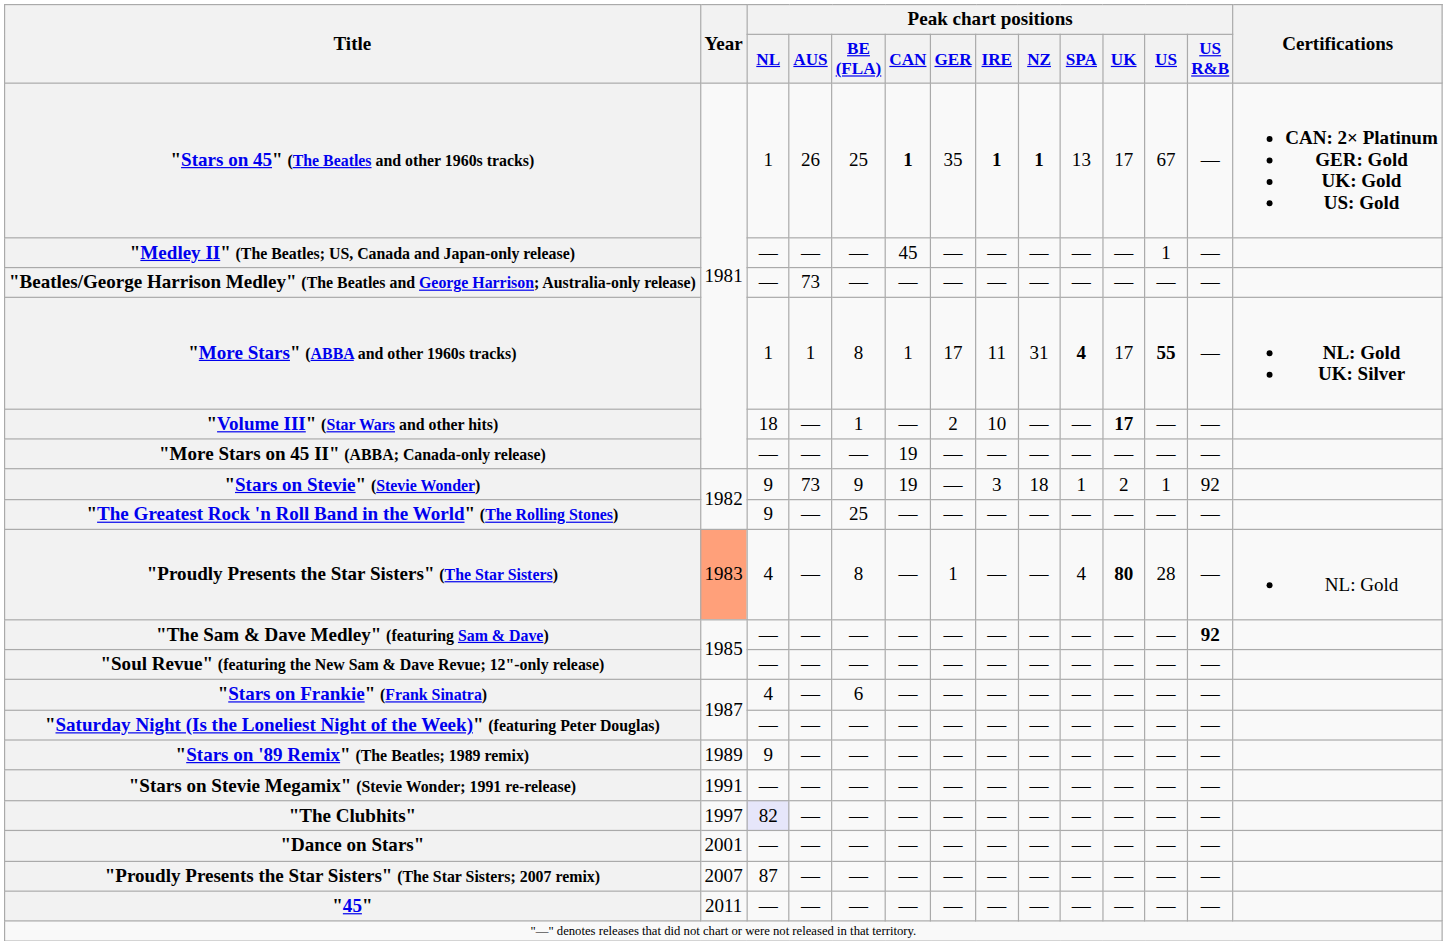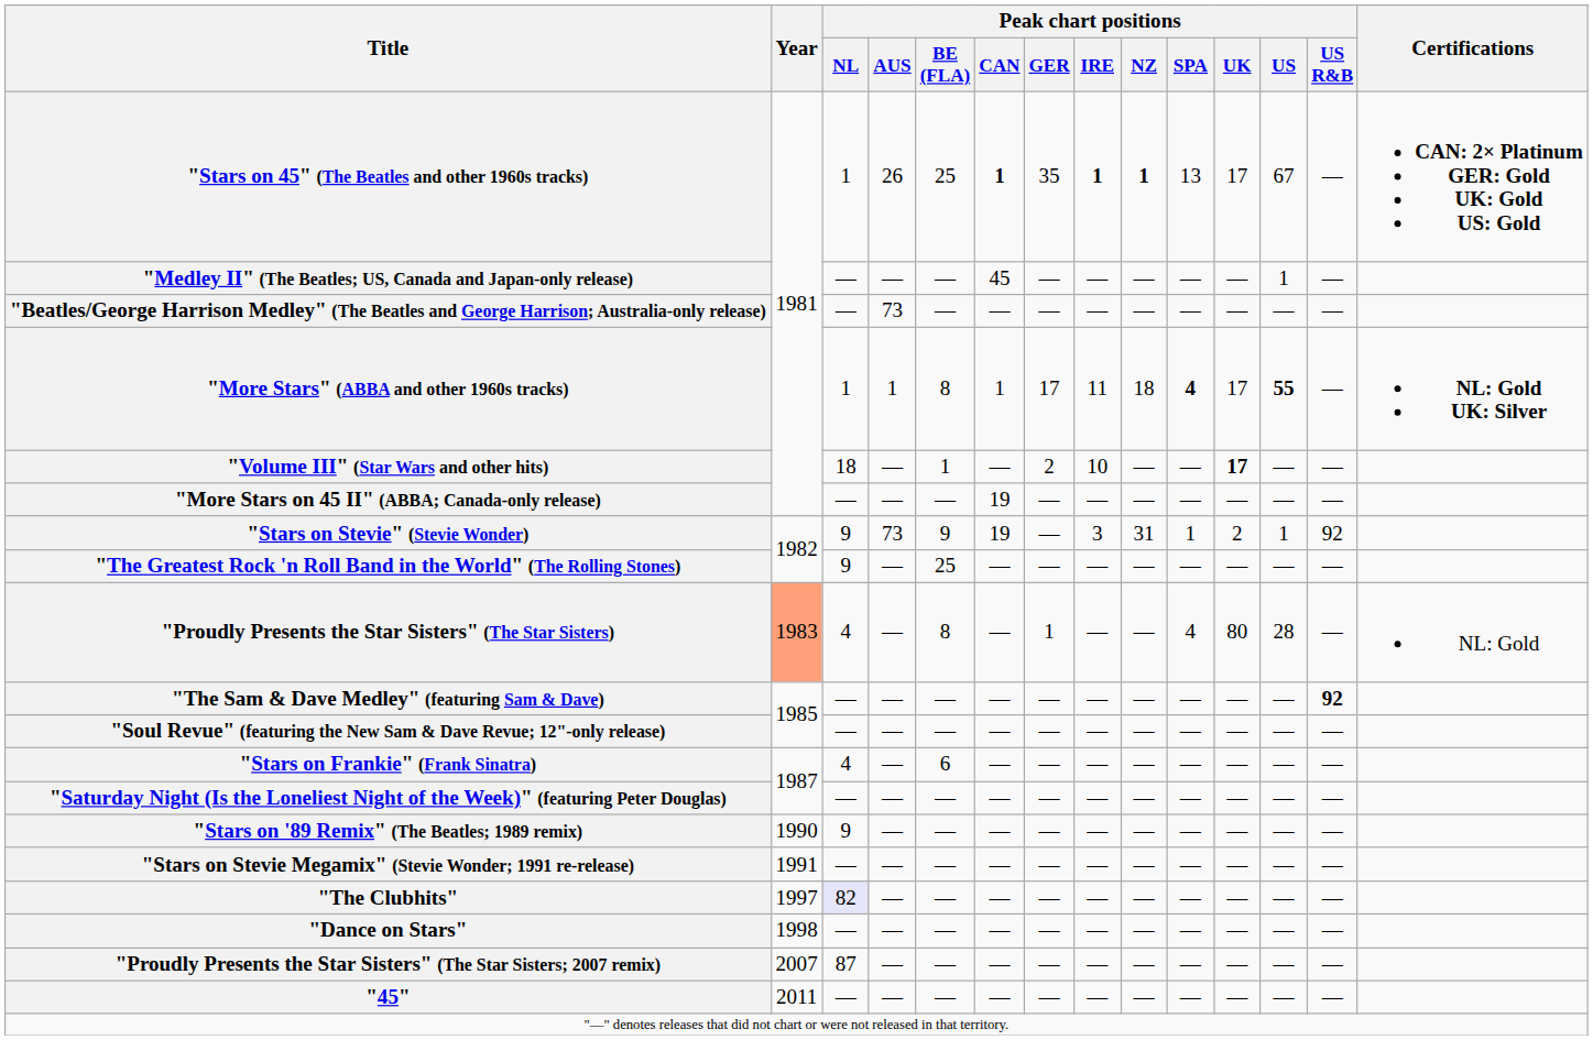"More Stars" (ABBA and other 1960s tracks) | Peak chart positions / NZ: 31 -> 18
"Stars on Stevie" (Stevie Wonder) | Peak chart positions / NZ: 18 -> 31
"Proudly Presents the Star Sisters" (The Star Sisters) | Peak chart positions / UK: bold -> normal
"Stars on '89 Remix" (The Beatles; 1989 remix) | Year: 1989 -> 1990
"Dance on Stars" | Year: 2001 -> 1998
